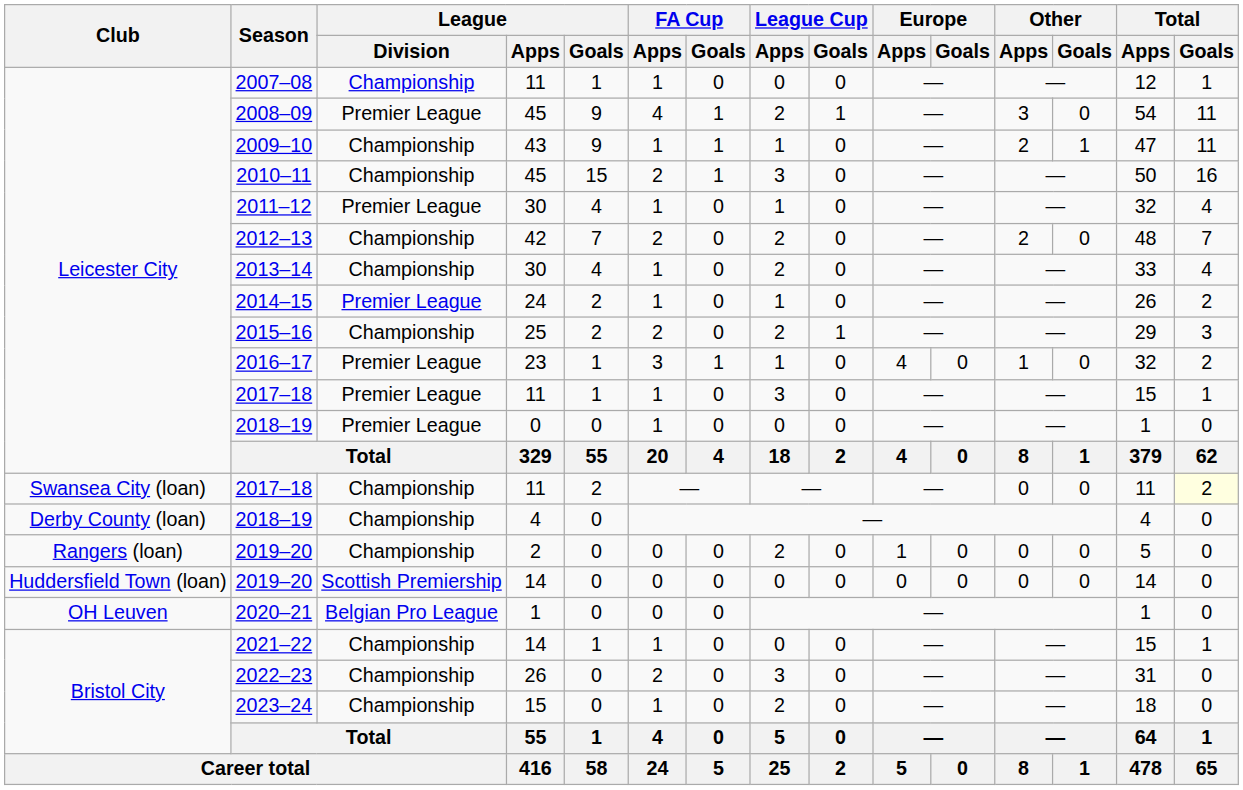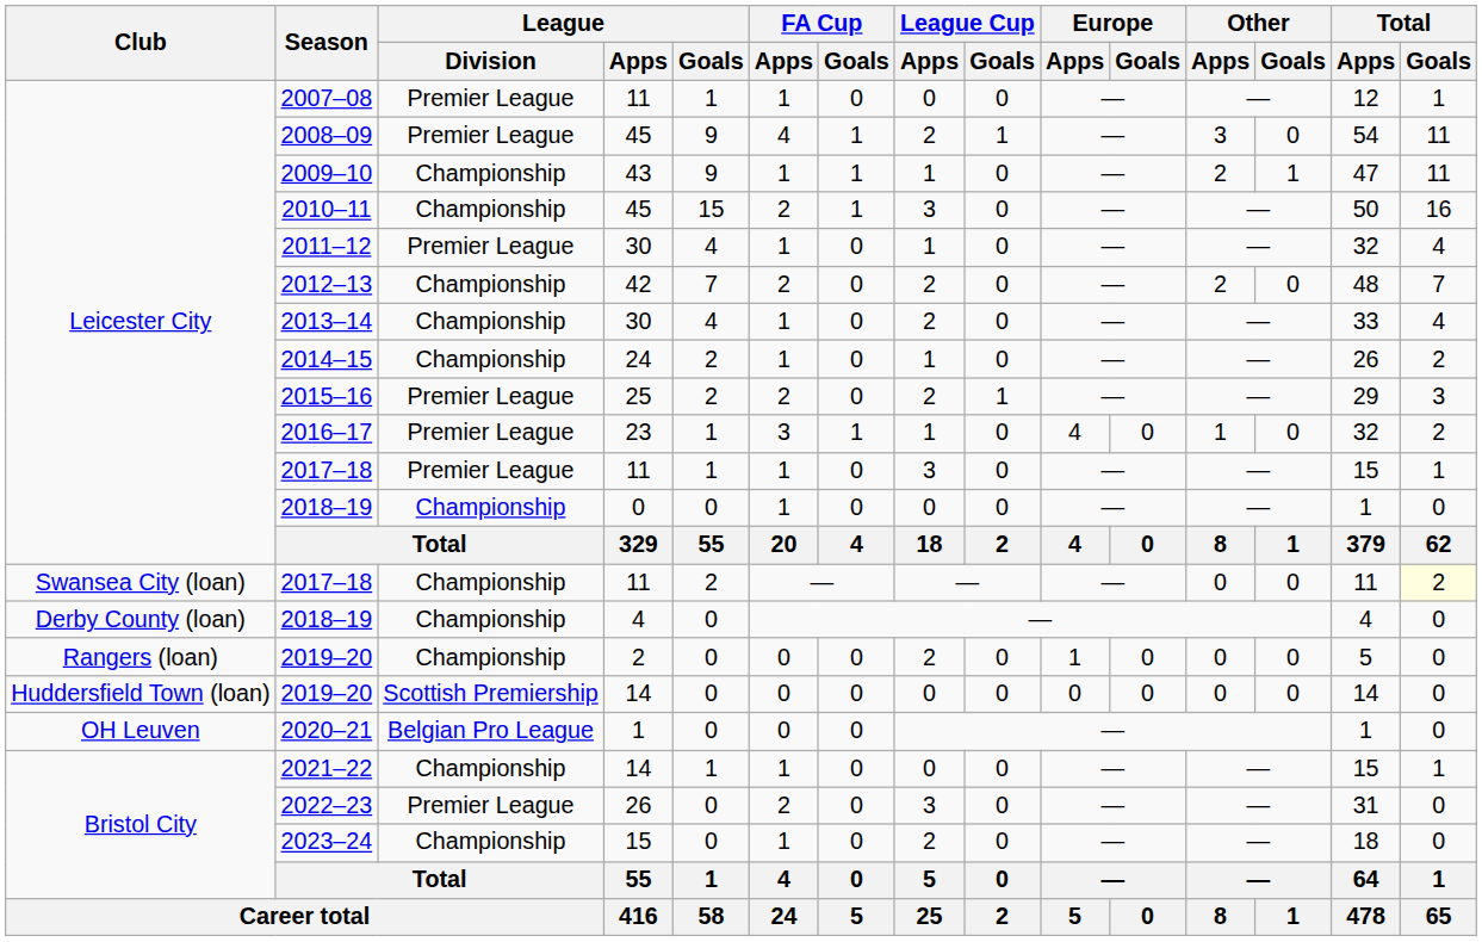2007–08 | League / Division: Championship -> Premier League
2014–15 | League / Division: Premier League -> Championship
2015–16 | League / Division: Championship -> Premier League
Leicester City / 2018–19 | League / Division: Premier League -> Championship
2022–23 | League / Division: Championship -> Premier League
